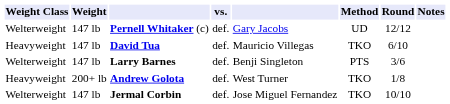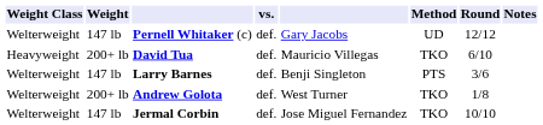David Tua | Weight: 147 lb -> 200+ lb
Andrew Golota | Weight Class: Heavyweight -> Welterweight
